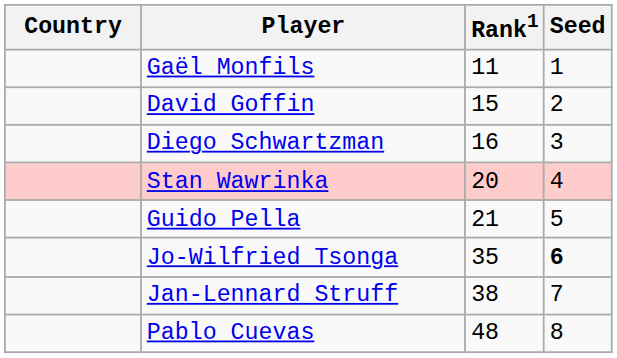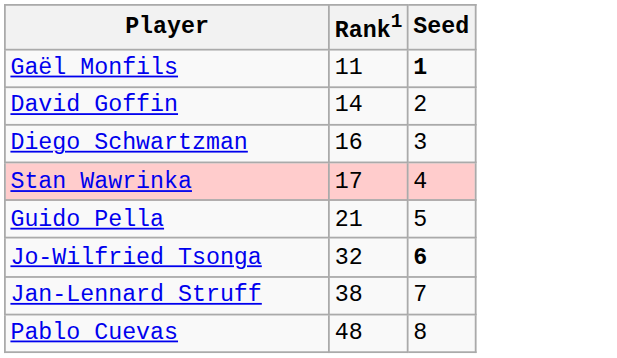- column: Country
Gaël Monfils | Seed: normal -> bold
David Goffin | Rank1: 15 -> 14
Stan Wawrinka | Rank1: 20 -> 17
Jo-Wilfried Tsonga | Rank1: 35 -> 32
